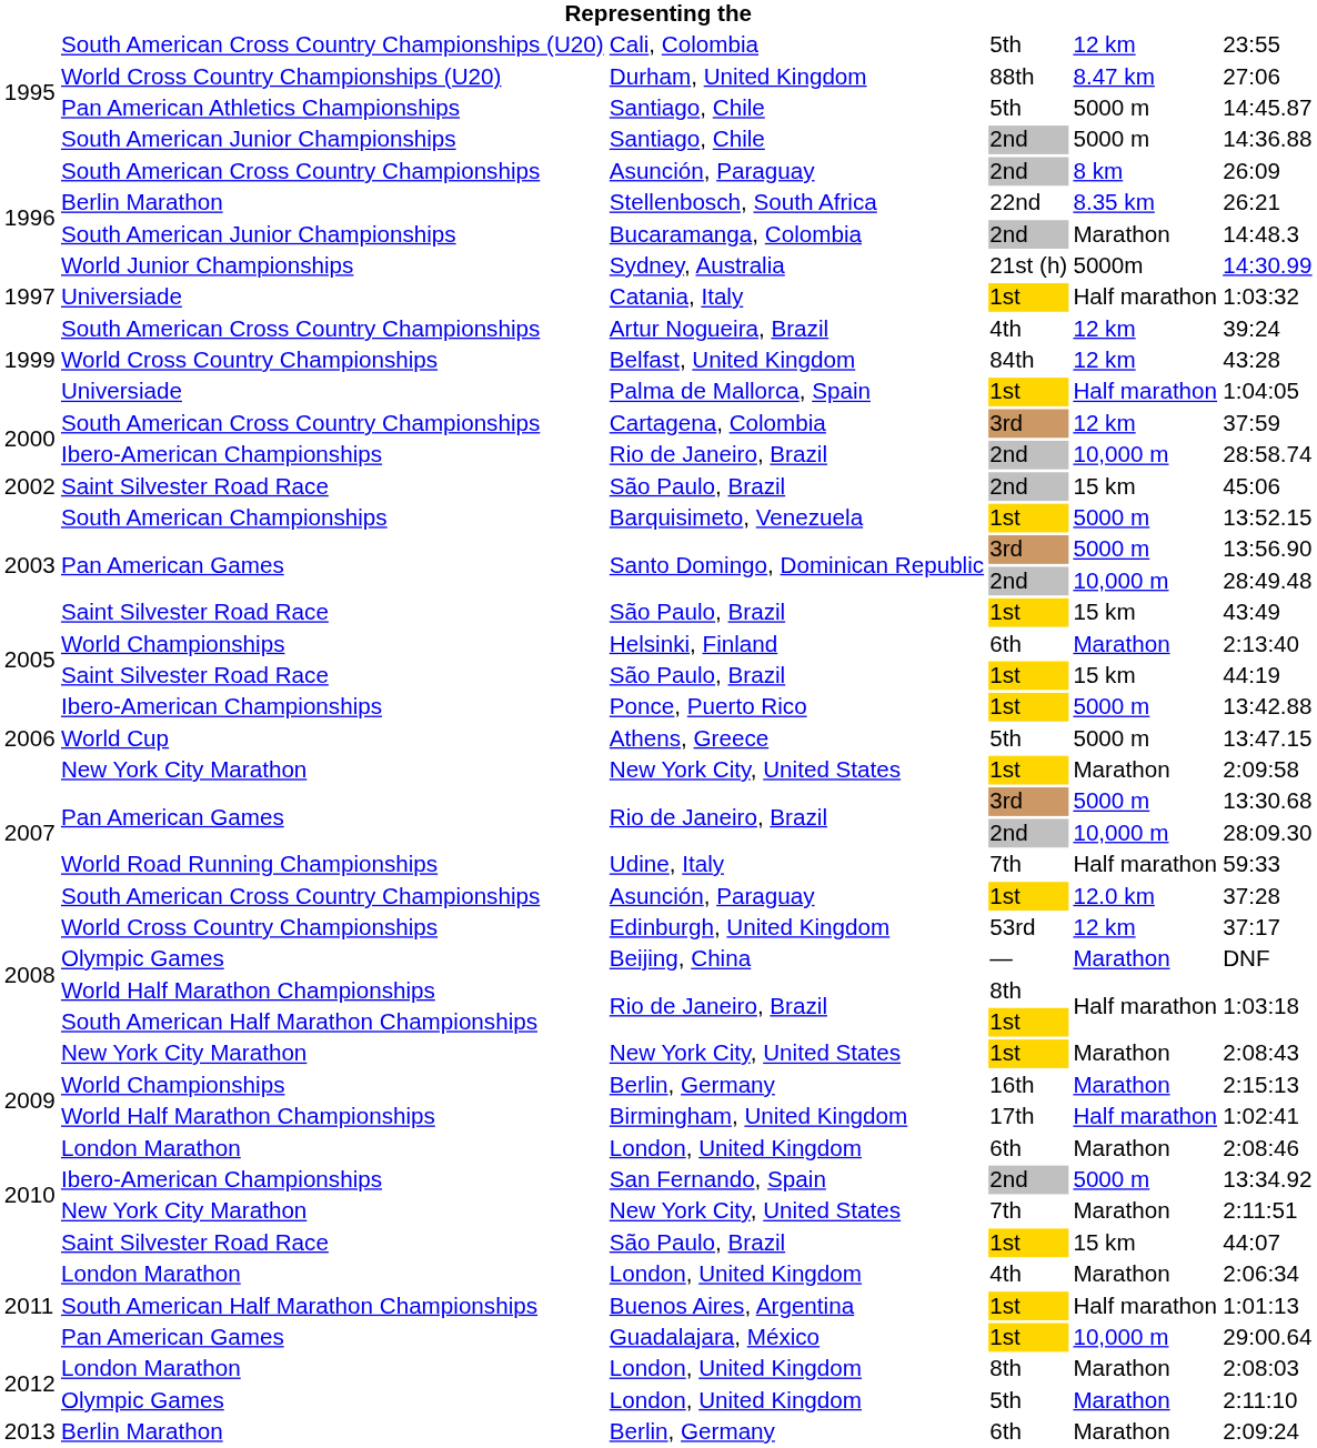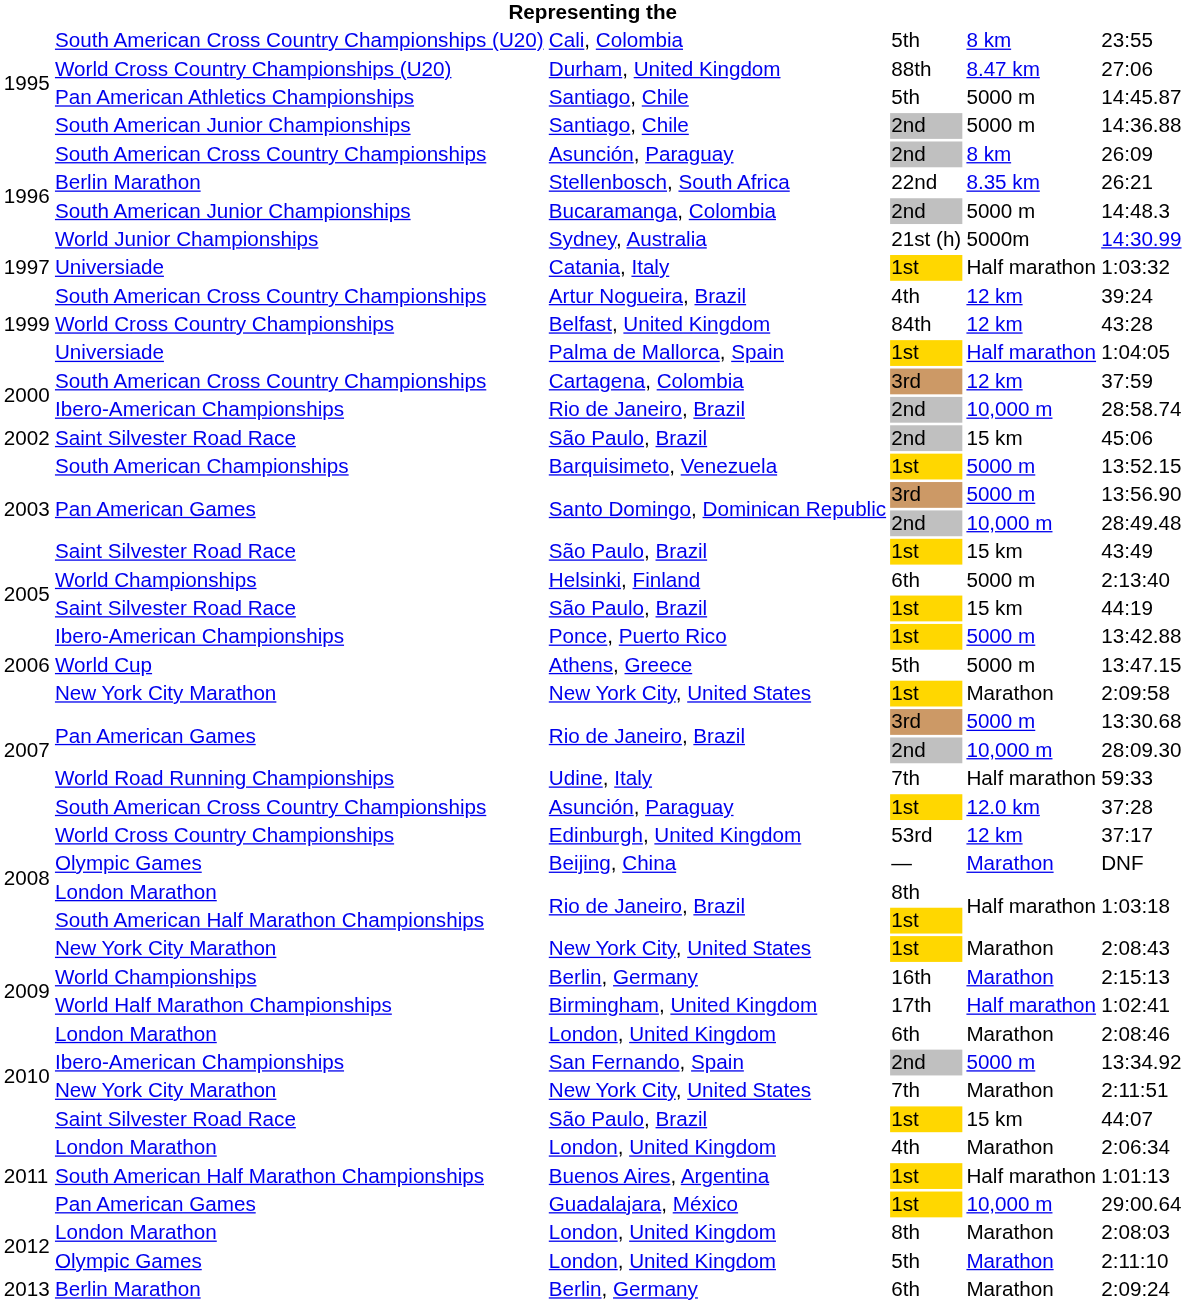Cali, Colombia | column 5: 12 km -> 8 km
Bucaramanga, Colombia | column 5: Marathon -> 5000 m
Helsinki, Finland | column 5: Marathon -> 5000 m
Rio de Janeiro, Brazil / 8th | column 2: World Half Marathon Championships -> London Marathon
